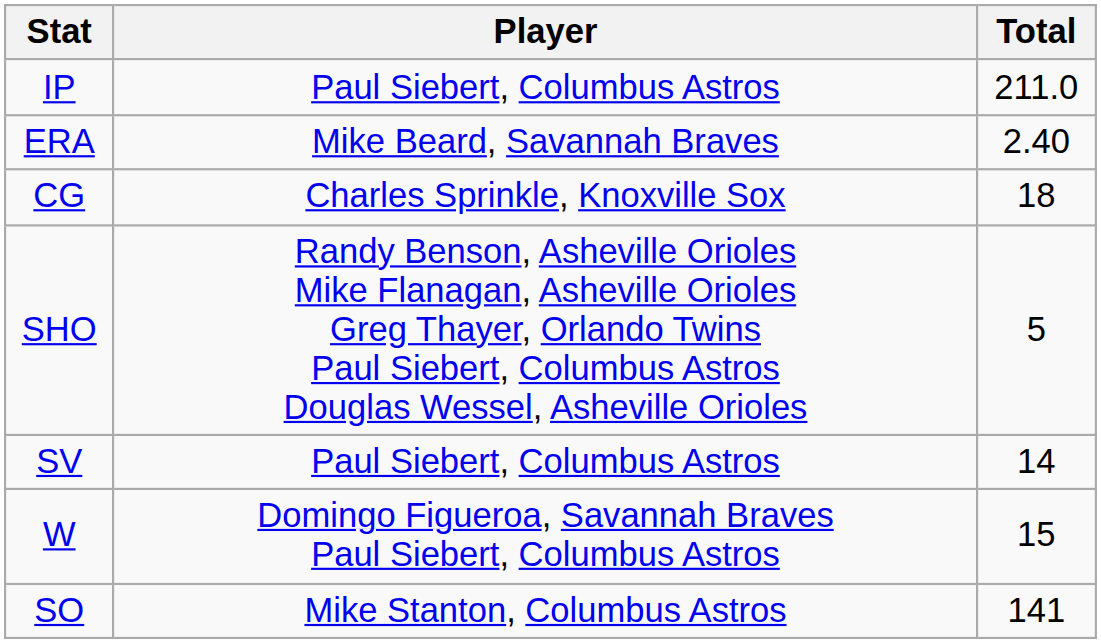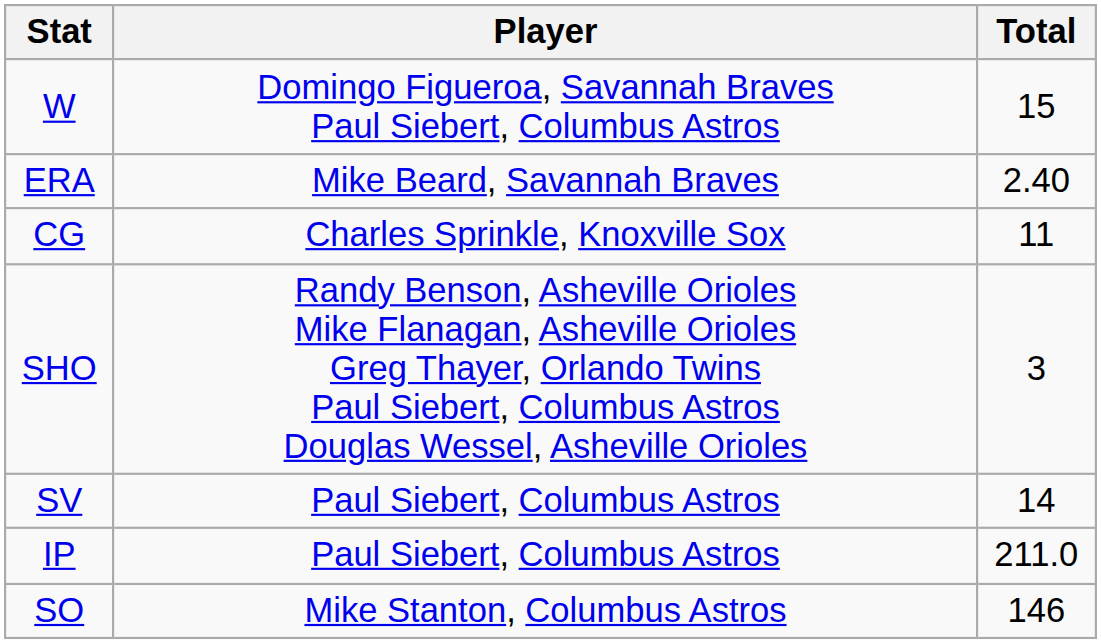rows swapped: W <-> IP
CG | Total: 18 -> 11
SHO | Total: 5 -> 3
SO | Total: 141 -> 146
